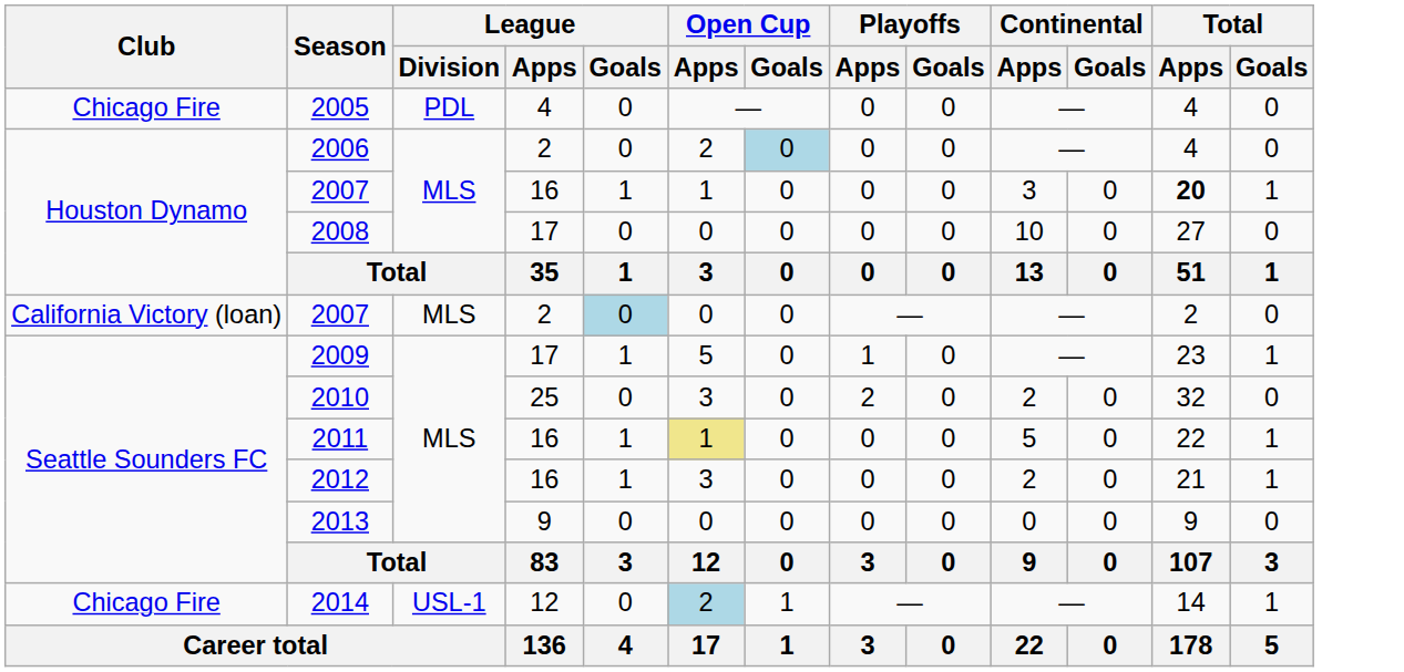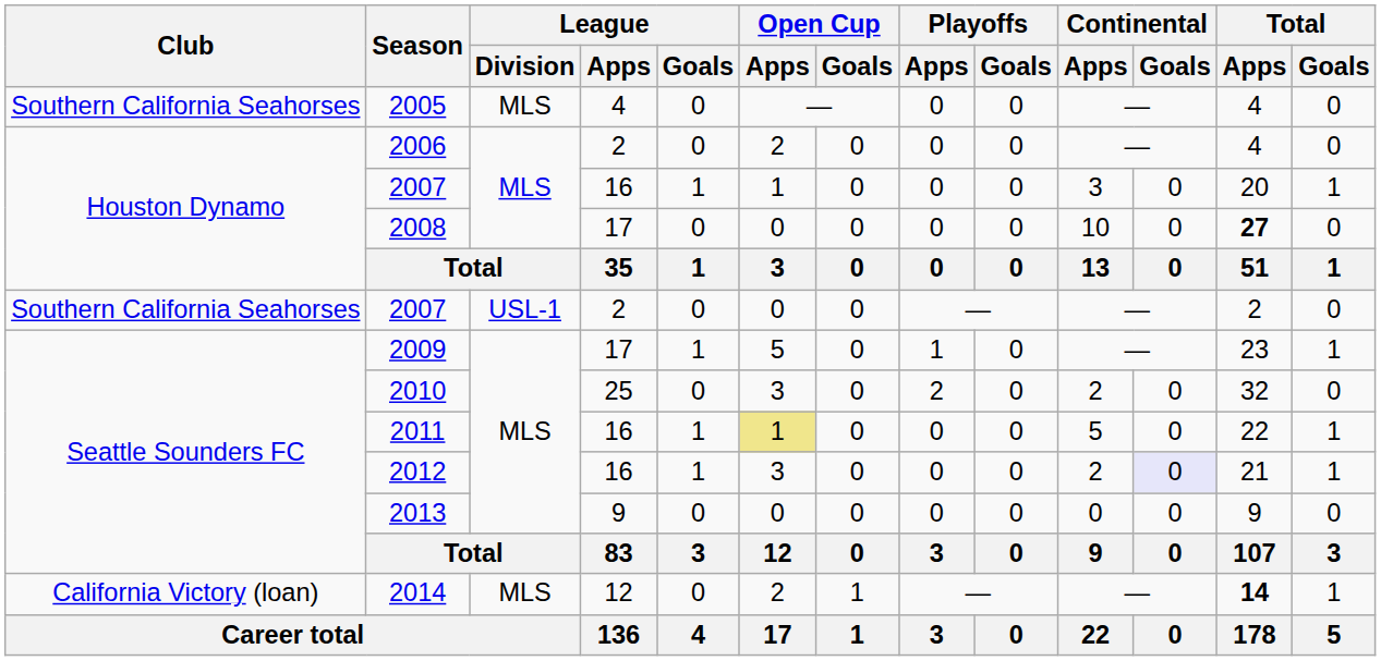2005 | Club: Chicago Fire -> Southern California Seahorses
2005 | League / Division: PDL -> MLS
2006 | Open Cup / Goals: lightblue background -> no background
2007 / 16 | Total / Apps: bold -> normal
2008 | Total / Apps: normal -> bold
2007 / 2 | Club: California Victory (loan) -> Southern California Seahorses
2007 / 2 | League / Division: MLS -> USL-1
2007 / 2 | League / Goals: lightblue background -> no background
2012 | Continental / Goals: no background -> lavender background
2014 | Club: Chicago Fire -> California Victory (loan)
2014 | League / Division: USL-1 -> MLS
2014 | Open Cup / Apps: lightblue background -> no background
2014 | Total / Apps: normal -> bold
